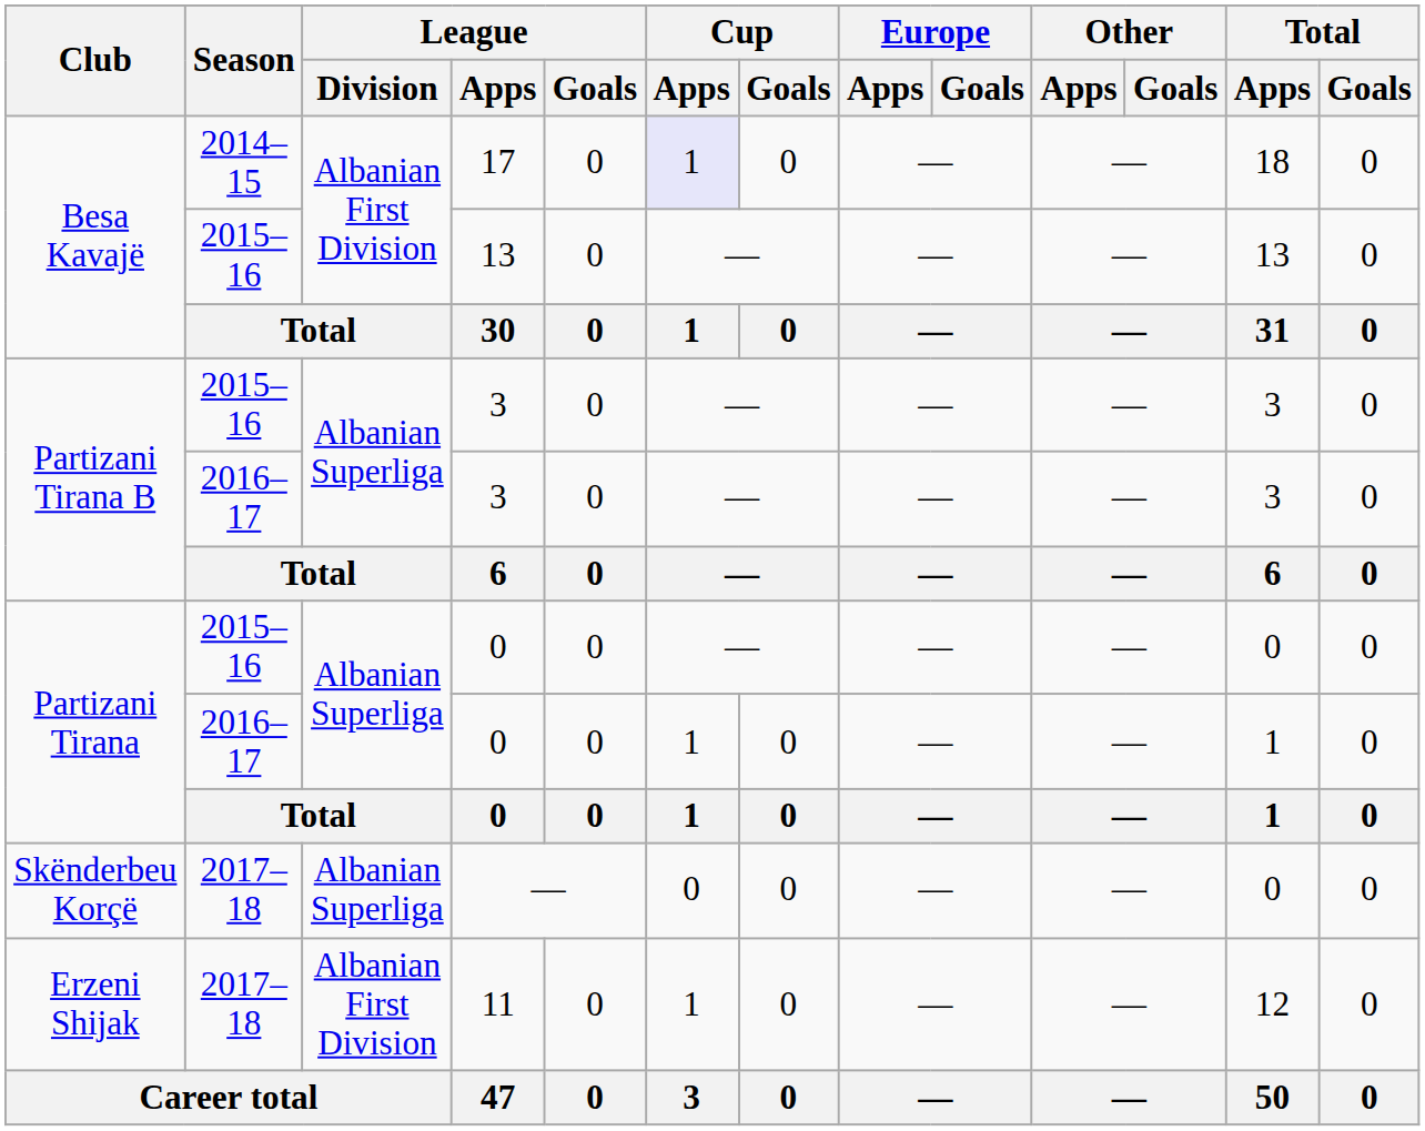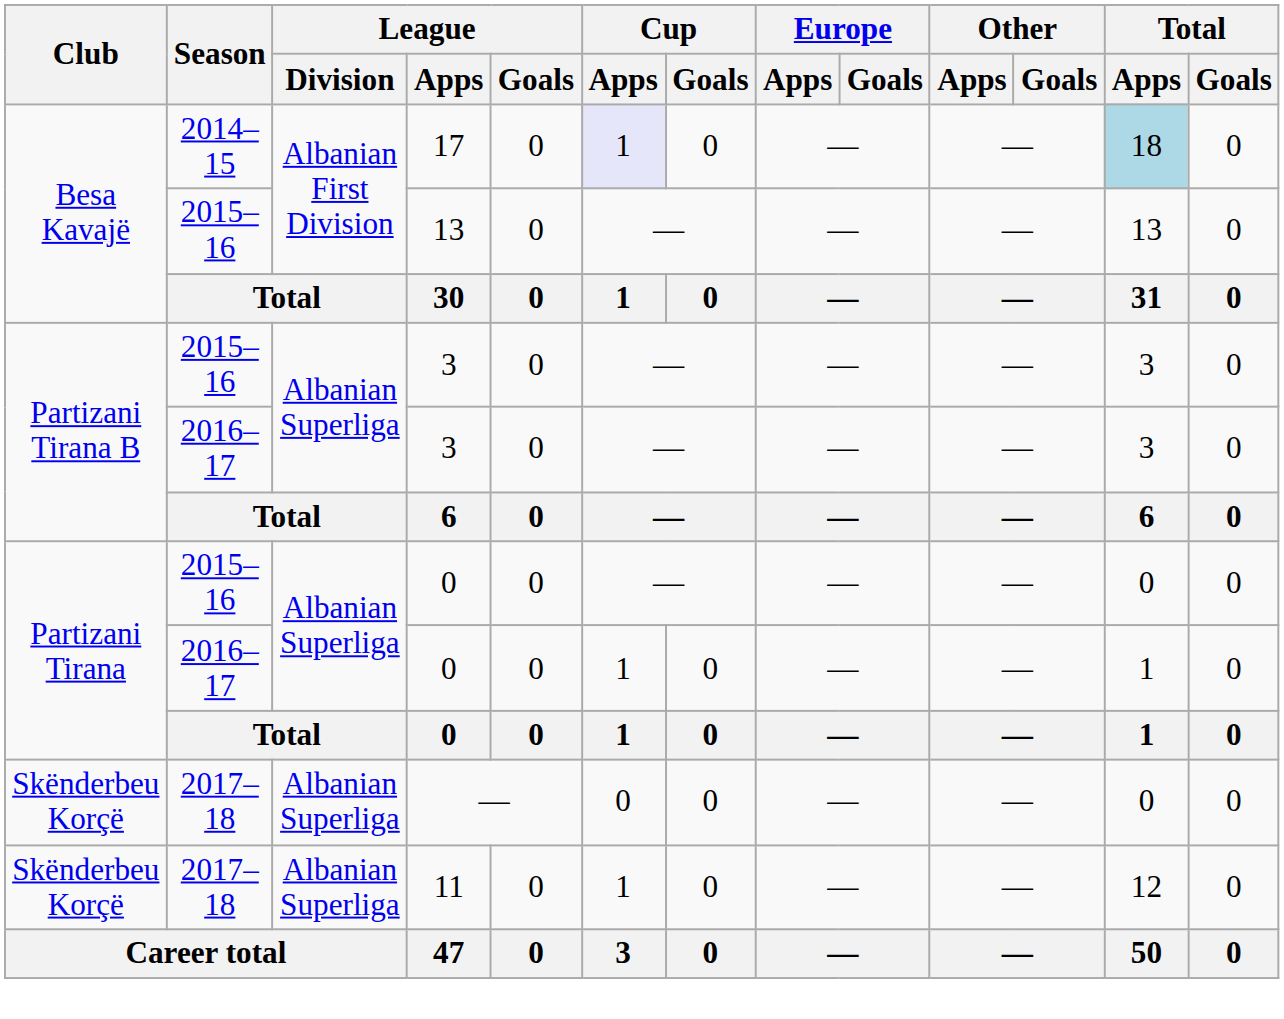17 | Total / Apps: no background -> lightblue background
11 | Club: Erzeni Shijak -> Skënderbeu Korçë
11 | League / Division: Albanian First Division -> Albanian Superliga
